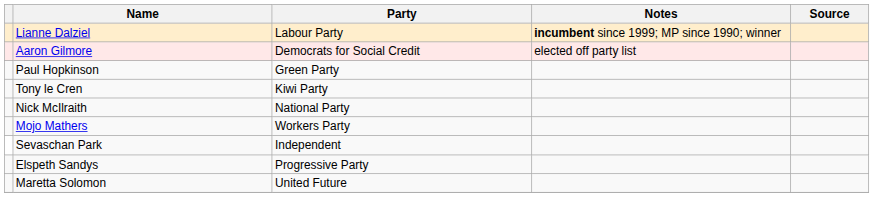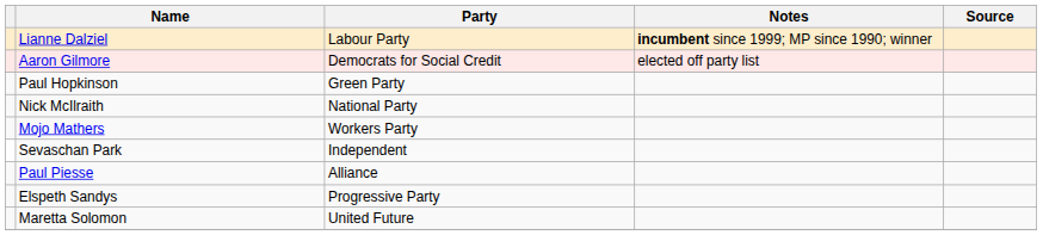- row: Tony le Cren | Kiwi Party
+ row: Paul Piesse | Alliance
